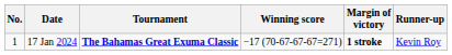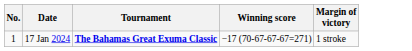- column: Runner-up | Kevin Roy
17 Jan 2024 | Margin of victory: bold -> normal
